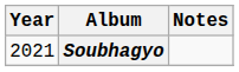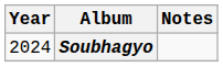Soubhagyo | Year: 2021 -> 2024
